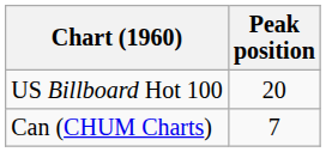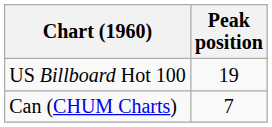US Billboard Hot 100 | Peak position: 20 -> 19
